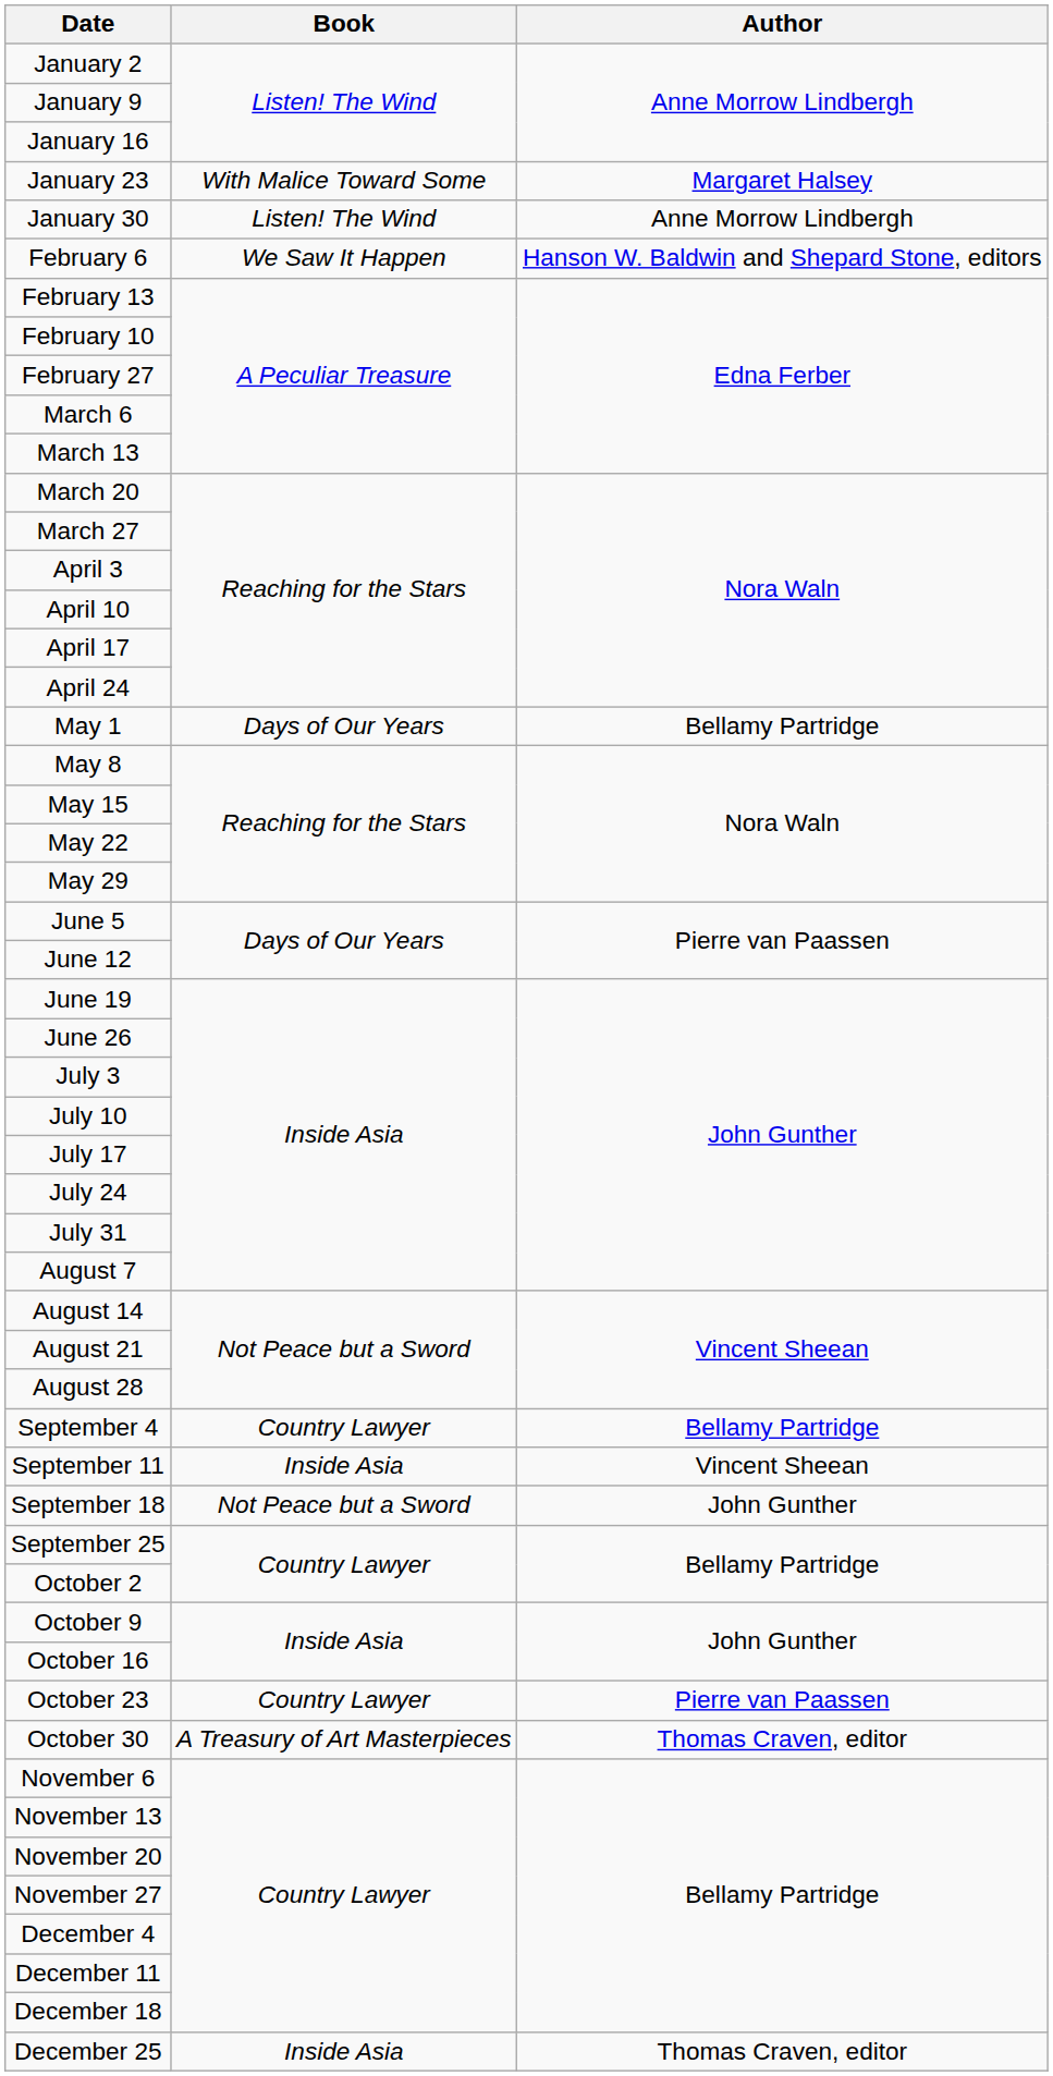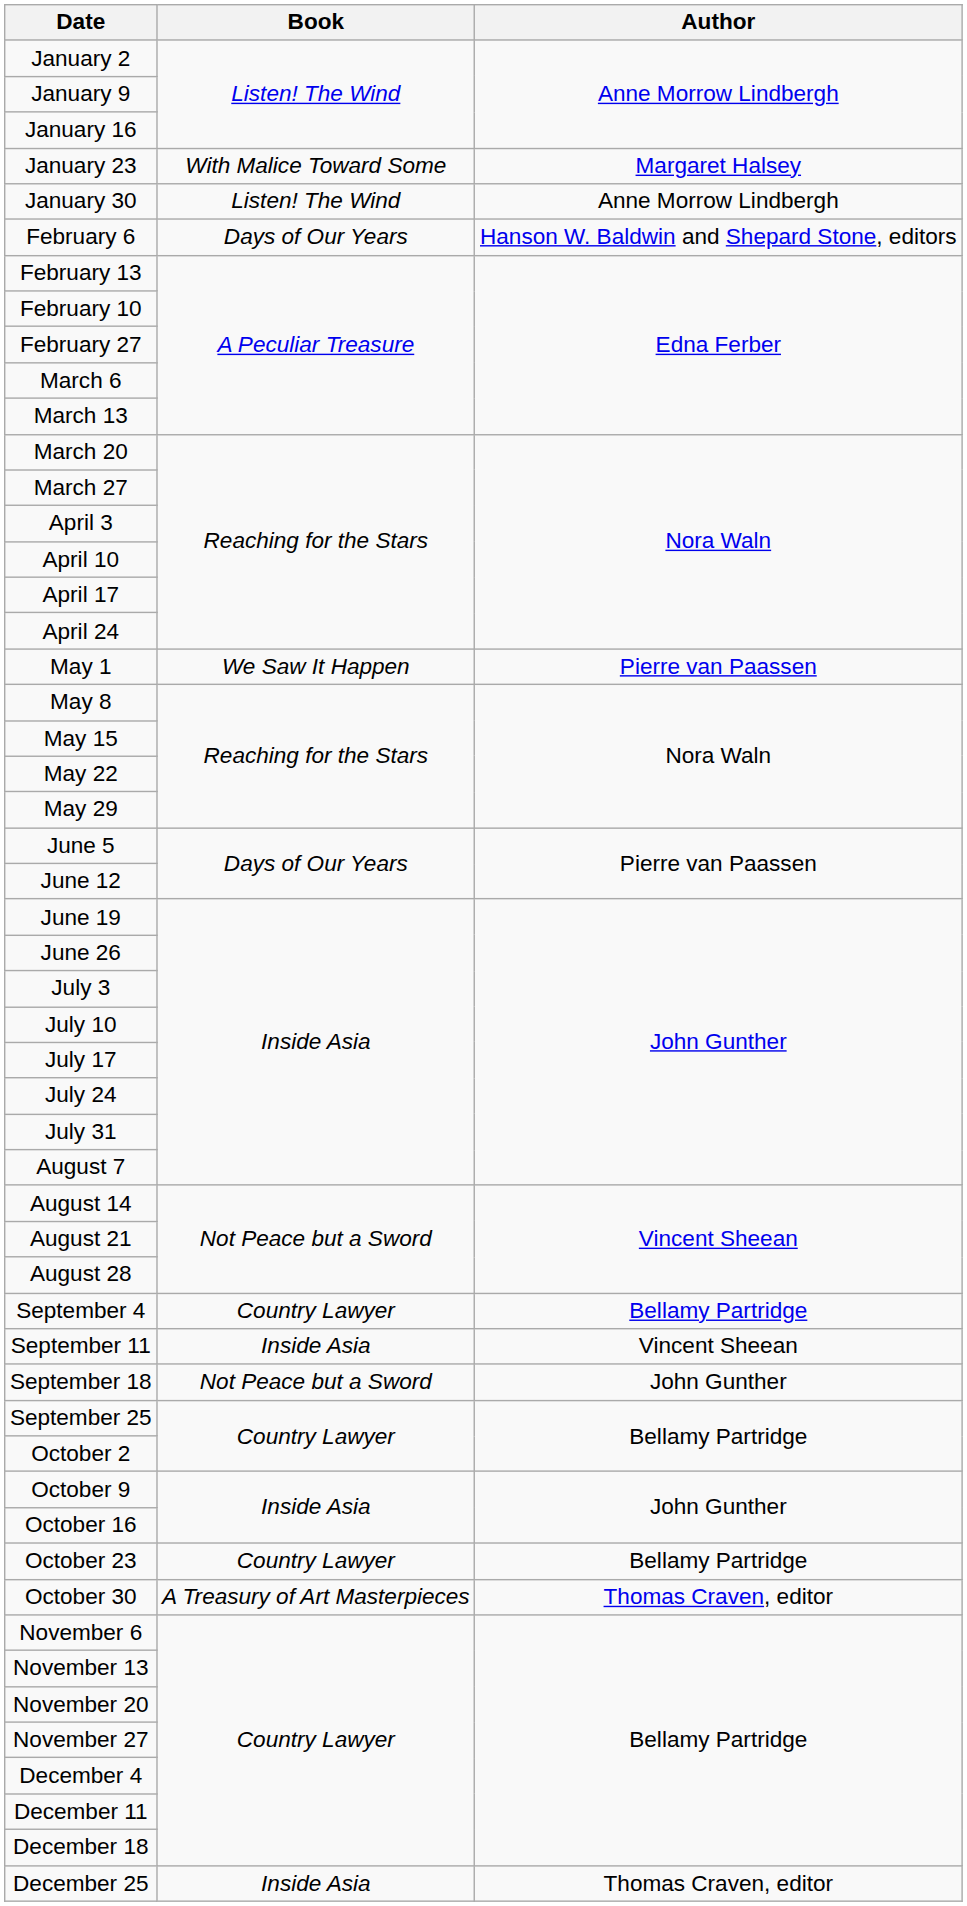February 6 | Book: We Saw It Happen -> Days of Our Years
May 1 | Book: Days of Our Years -> We Saw It Happen
May 1 | Author: Bellamy Partridge -> Pierre van Paassen
October 23 | Author: Pierre van Paassen -> Bellamy Partridge
